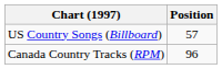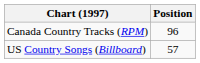rows swapped: Canada Country Tracks (RPM) <-> US Country Songs (Billboard)
